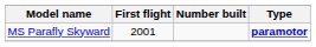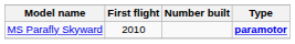MS Parafly Skyward | First flight: 2001 -> 2010
